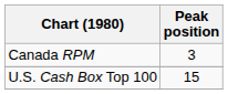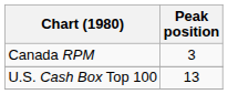U.S. Cash Box Top 100 | Peak position: 15 -> 13
